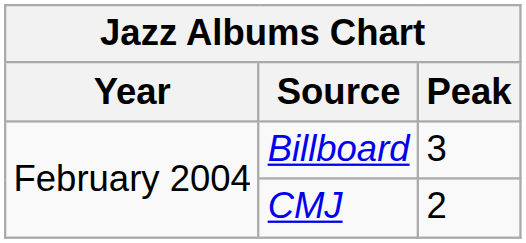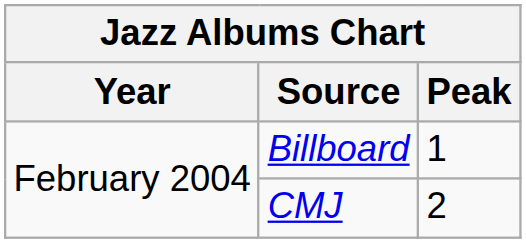Billboard | Peak: 3 -> 1
